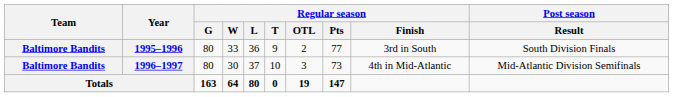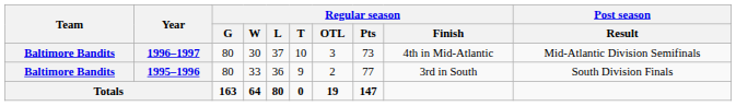rows swapped: 1995–1996 <-> 1996–1997
